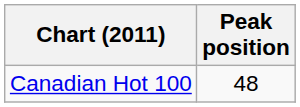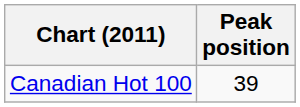Canadian Hot 100 | Peak position: 48 -> 39
